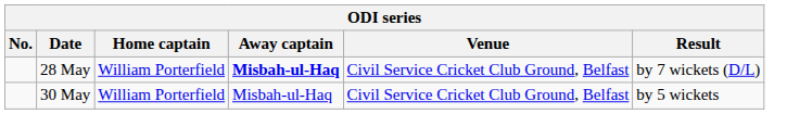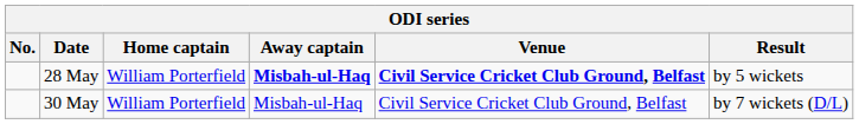28 May | Venue: normal -> bold
28 May | Result: by 7 wickets (D/L) -> by 5 wickets
30 May | Result: by 5 wickets -> by 7 wickets (D/L)
